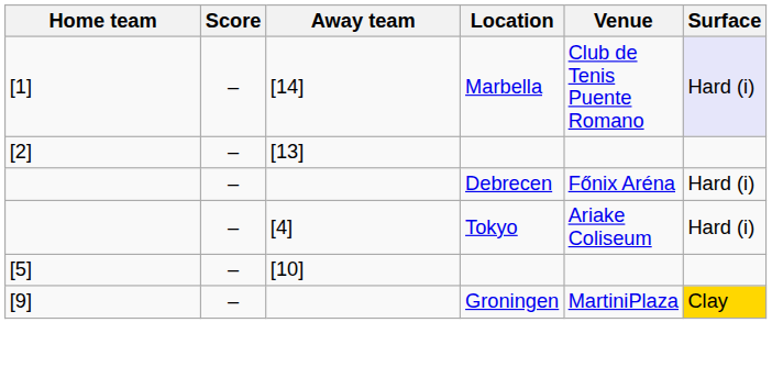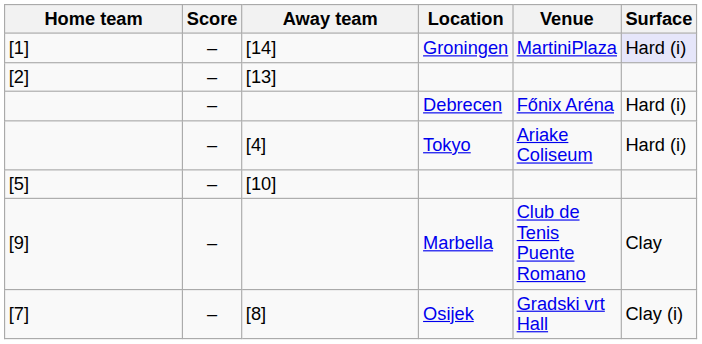[1] | Location: Marbella -> Groningen
[1] | Venue: Club de Tenis Puente Romano -> MartiniPlaza
[9] | Location: Groningen -> Marbella
[9] | Venue: MartiniPlaza -> Club de Tenis Puente Romano
[9] | Surface: gold background -> no background
+ row: [7] | – | [8] | Osijek | Gradski vrt Hall | Clay (i)
